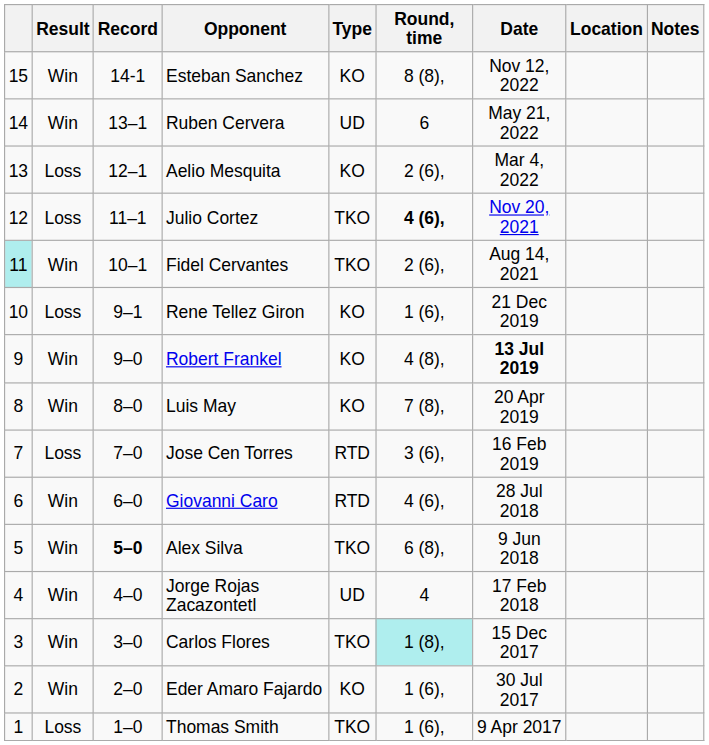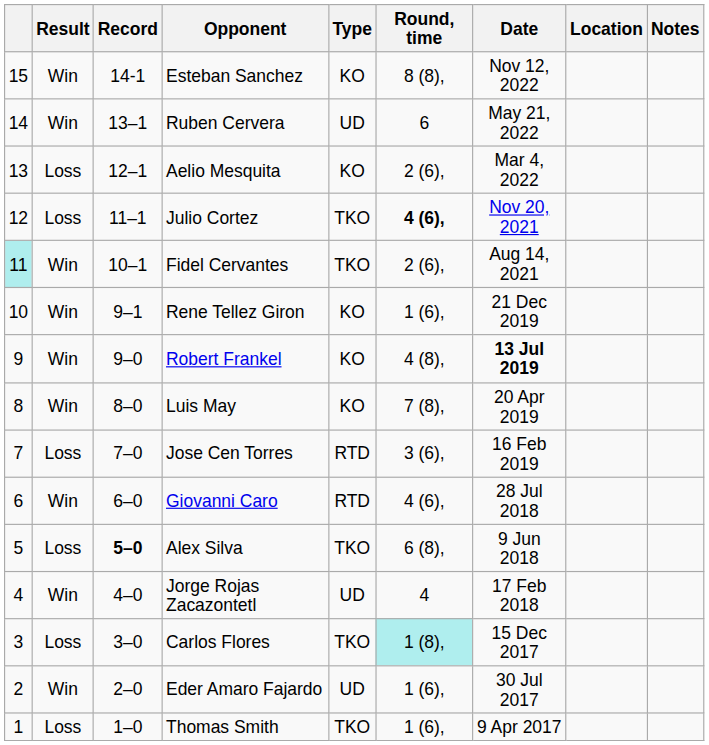Rene Tellez Giron | Result: Loss -> Win
Alex Silva | Result: Win -> Loss
Carlos Flores | Result: Win -> Loss
Eder Amaro Fajardo | Type: KO -> UD
